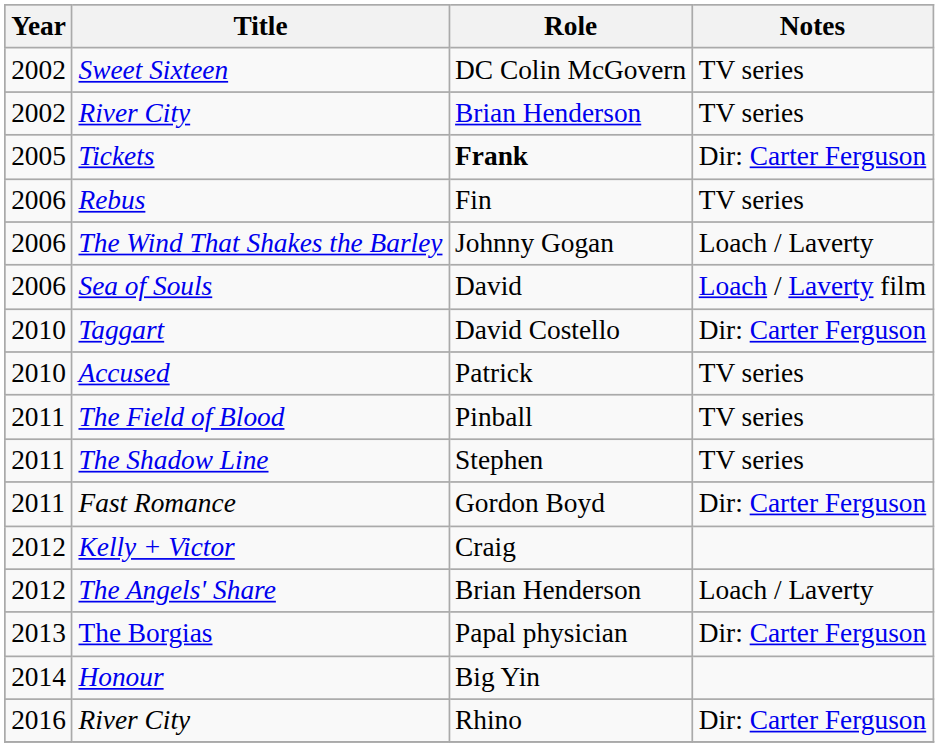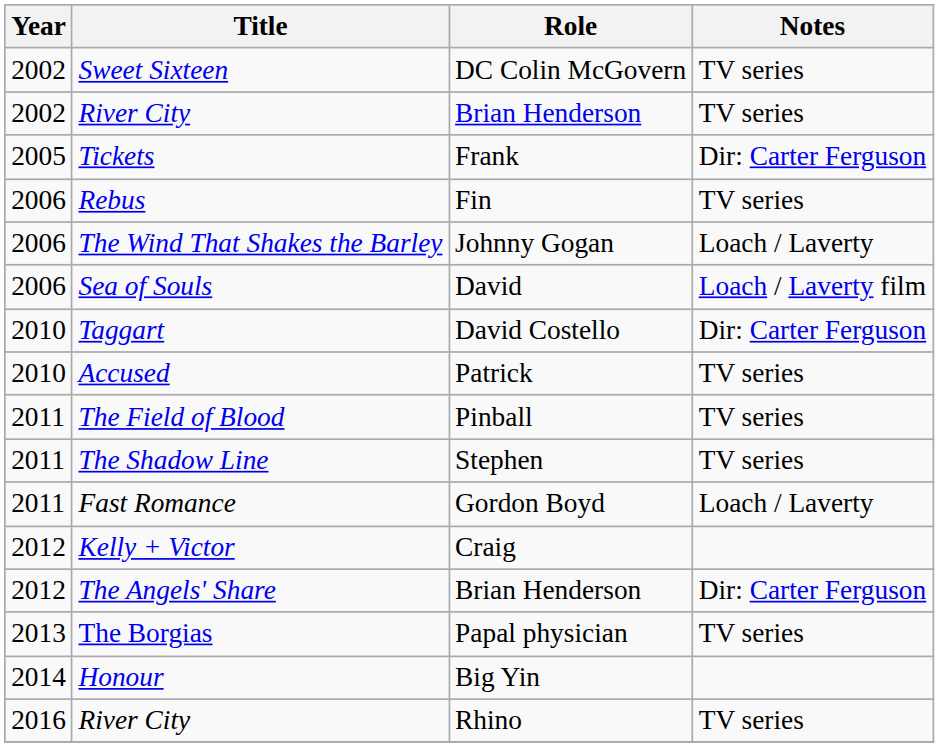Tickets | Role: bold -> normal
Fast Romance | Notes: Dir: Carter Ferguson -> Loach / Laverty
The Angels' Share | Notes: Loach / Laverty -> Dir: Carter Ferguson
The Borgias | Notes: Dir: Carter Ferguson -> TV series
2016 / River City | Notes: Dir: Carter Ferguson -> TV series
